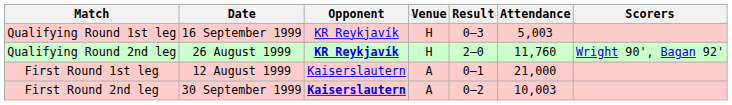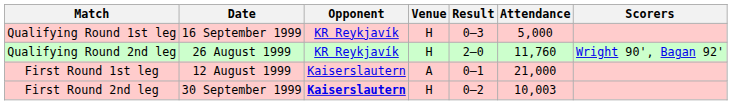Qualifying Round 1st leg | Attendance: 5,003 -> 5,000
Qualifying Round 2nd leg | Opponent: bold -> normal
First Round 2nd leg | Venue: A -> H
